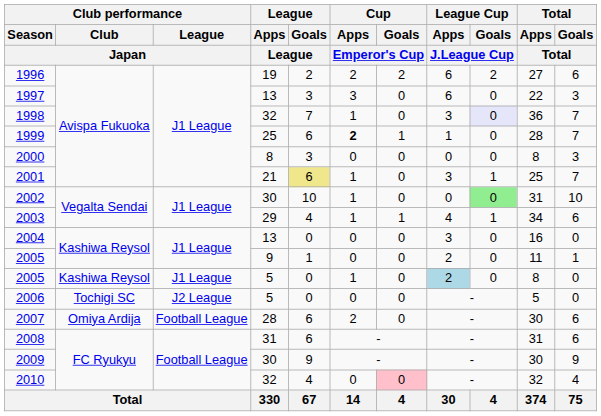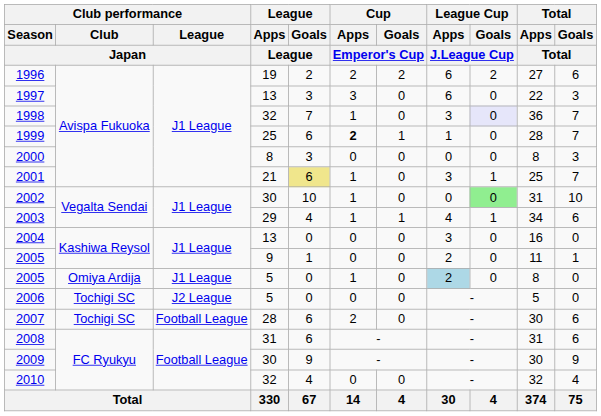2005 / 5 | Club performance / Club / Japan: Kashiwa Reysol -> Omiya Ardija
2007 | Club performance / Club / Japan: Omiya Ardija -> Tochigi SC
2010 | Cup / Goals / Emperor's Cup: pink background -> no background
